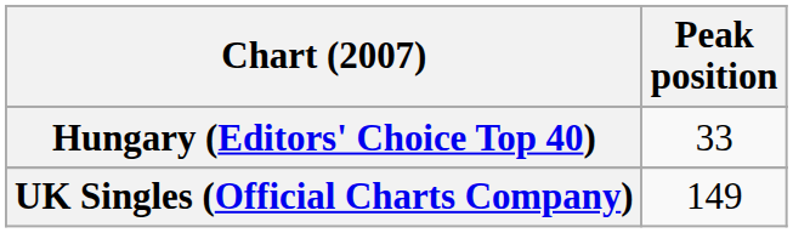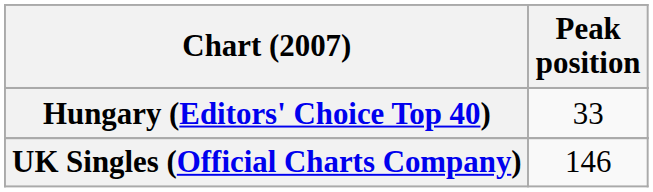UK Singles (Official Charts Company) | Peak position: 149 -> 146
